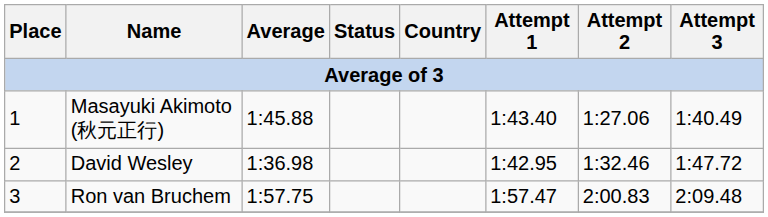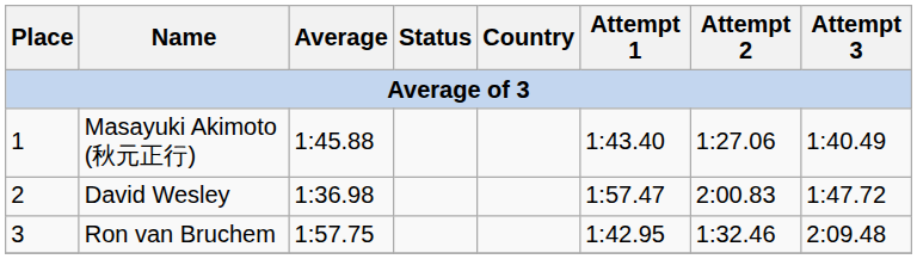David Wesley | Attempt 1: 1:42.95 -> 1:57.47
David Wesley | Attempt 2: 1:32.46 -> 2:00.83
Ron van Bruchem | Attempt 1: 1:57.47 -> 1:42.95
Ron van Bruchem | Attempt 2: 2:00.83 -> 1:32.46
